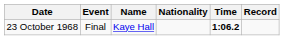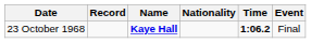columns swapped: Event <-> Record
23 October 1968 | Name: normal -> bold
